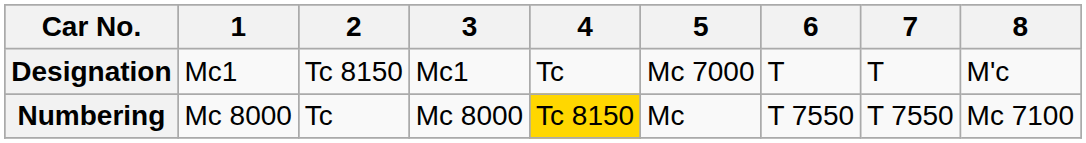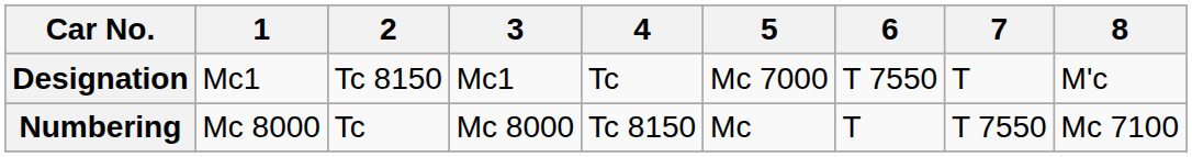Designation | 6: T -> T 7550
Numbering | 4: gold background -> no background
Numbering | 6: T 7550 -> T
